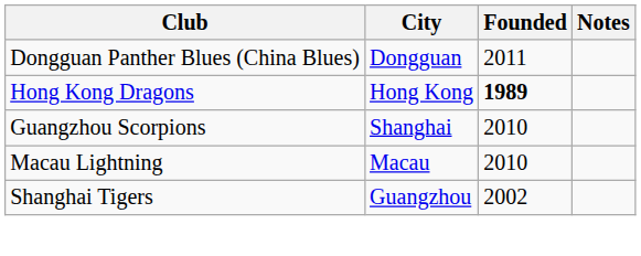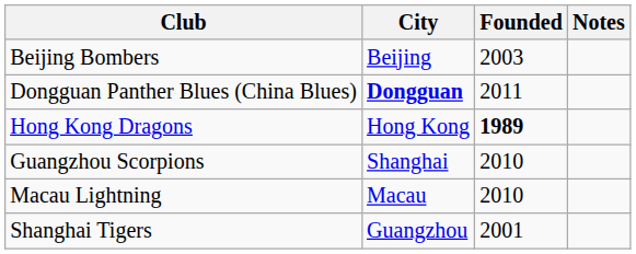+ row: Beijing Bombers | Beijing | 2003
Dongguan Panther Blues (China Blues) | City: normal -> bold
Shanghai Tigers | Founded: 2002 -> 2001
